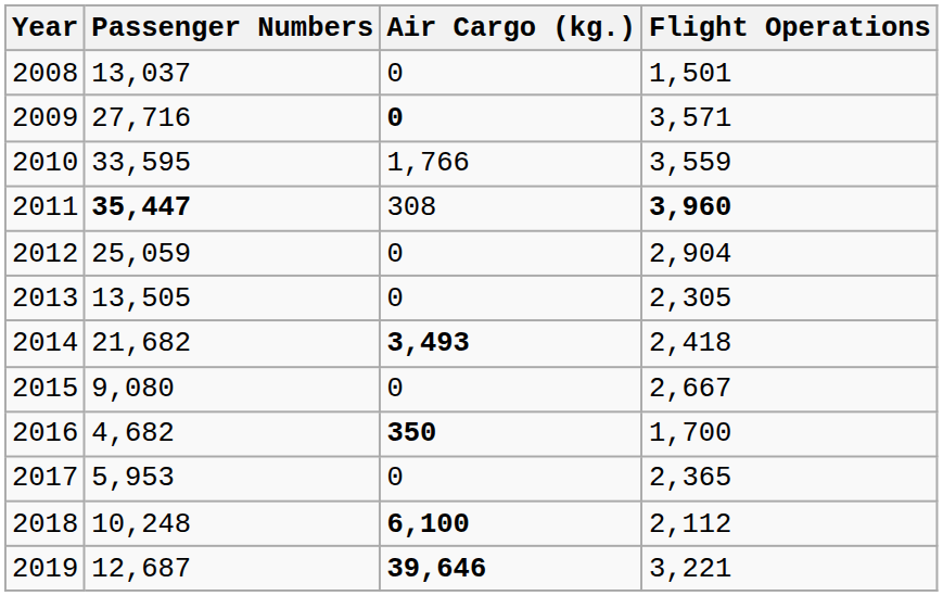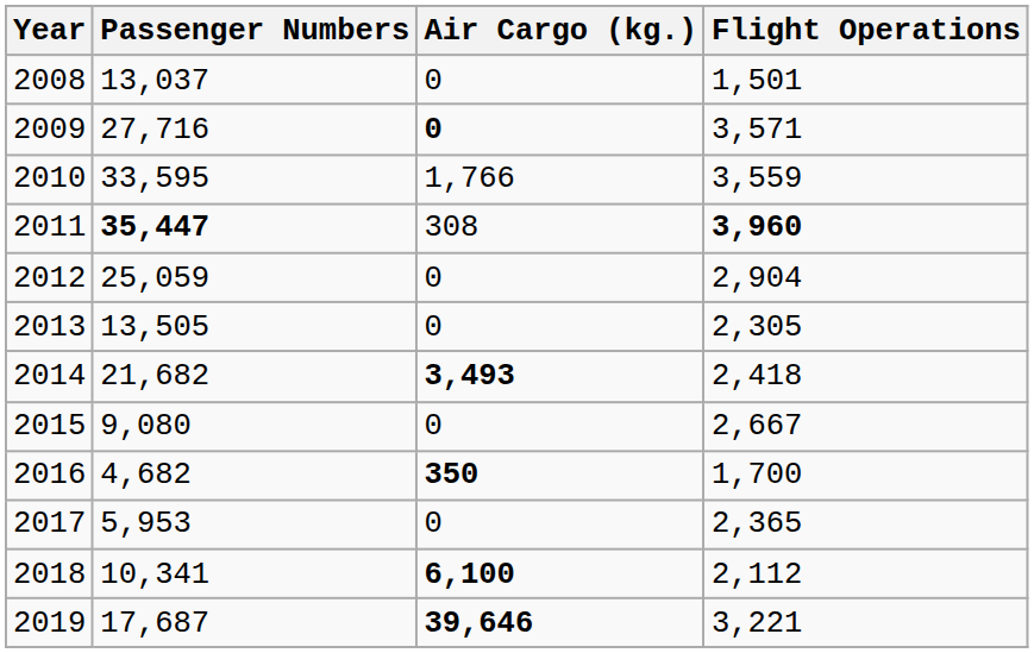2018 | Passenger Numbers: 10,248 -> 10,341
2019 | Passenger Numbers: 12,687 -> 17,687
